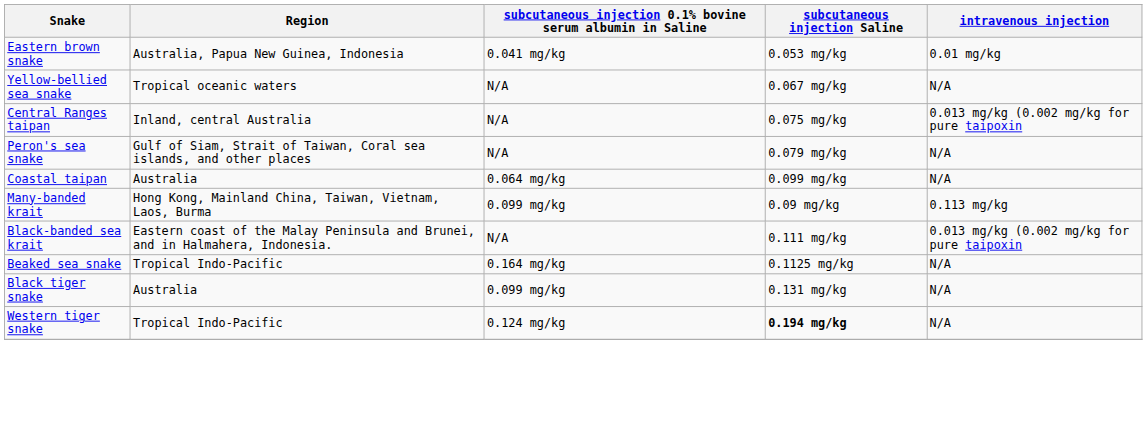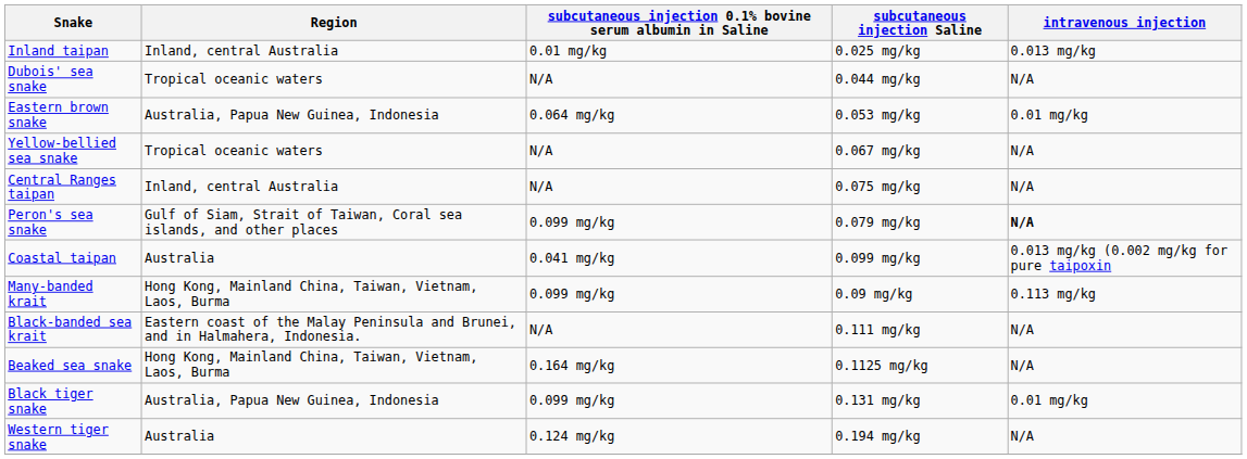+ row: Inland taipan | Inland, central Australia | 0.01 mg/kg | 0.025 mg/kg | 0.013 mg/kg
+ row: Dubois' sea snake | Tropical oceanic waters | N/A | 0.044 mg/kg | N/A
Eastern brown snake | subcutaneous injection 0.1% bovine serum albumin in Saline: 0.041 mg/kg -> 0.064 mg/kg
Central Ranges taipan | intravenous injection: 0.013 mg/kg (0.002 mg/kg for pure taipoxin -> N/A
Peron's sea snake | subcutaneous injection 0.1% bovine serum albumin in Saline: N/A -> 0.099 mg/kg
Peron's sea snake | intravenous injection: normal -> bold
Coastal taipan | subcutaneous injection 0.1% bovine serum albumin in Saline: 0.064 mg/kg -> 0.041 mg/kg
Coastal taipan | intravenous injection: N/A -> 0.013 mg/kg (0.002 mg/kg for pure taipoxin
Black-banded sea krait | intravenous injection: 0.013 mg/kg (0.002 mg/kg for pure taipoxin -> N/A
Beaked sea snake | Region: Tropical Indo-Pacific -> Hong Kong, Mainland China, Taiwan, Vietnam, Laos, Burma
Black tiger snake | Region: Australia -> Australia, Papua New Guinea, Indonesia
Black tiger snake | intravenous injection: N/A -> 0.01 mg/kg
Western tiger snake | Region: Tropical Indo-Pacific -> Australia
Western tiger snake | subcutaneous injection Saline: bold -> normal
